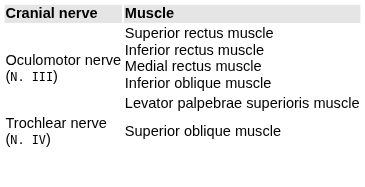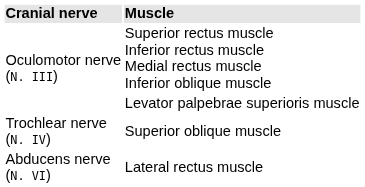+ row: Abducens nerve (N. VI) | Lateral rectus muscle
